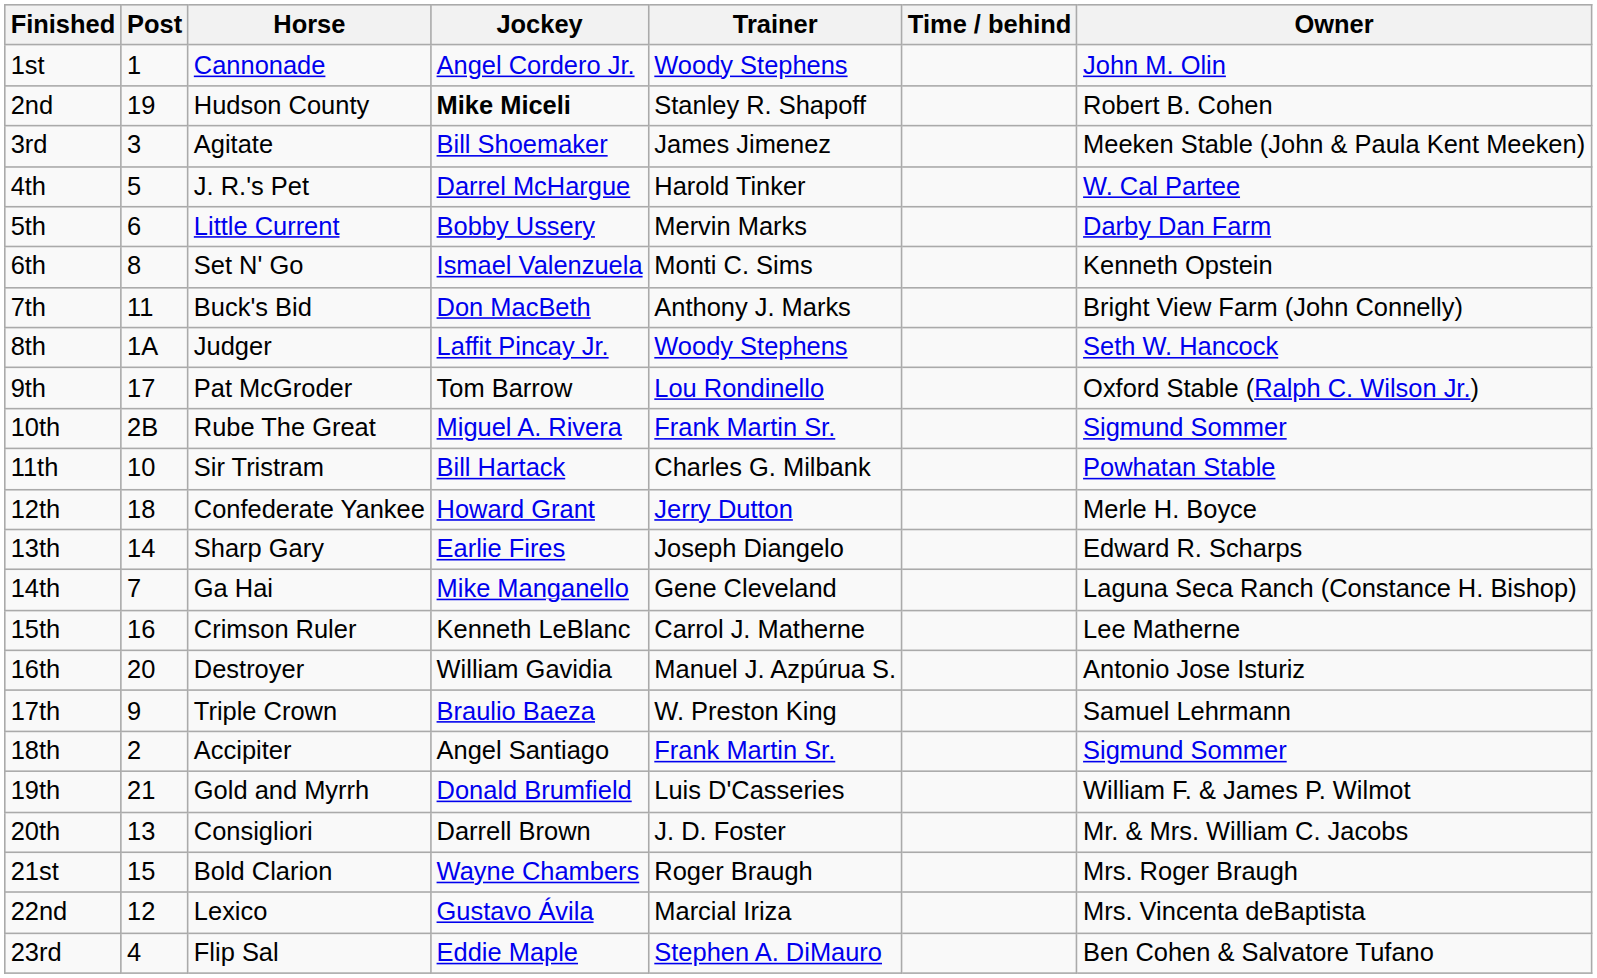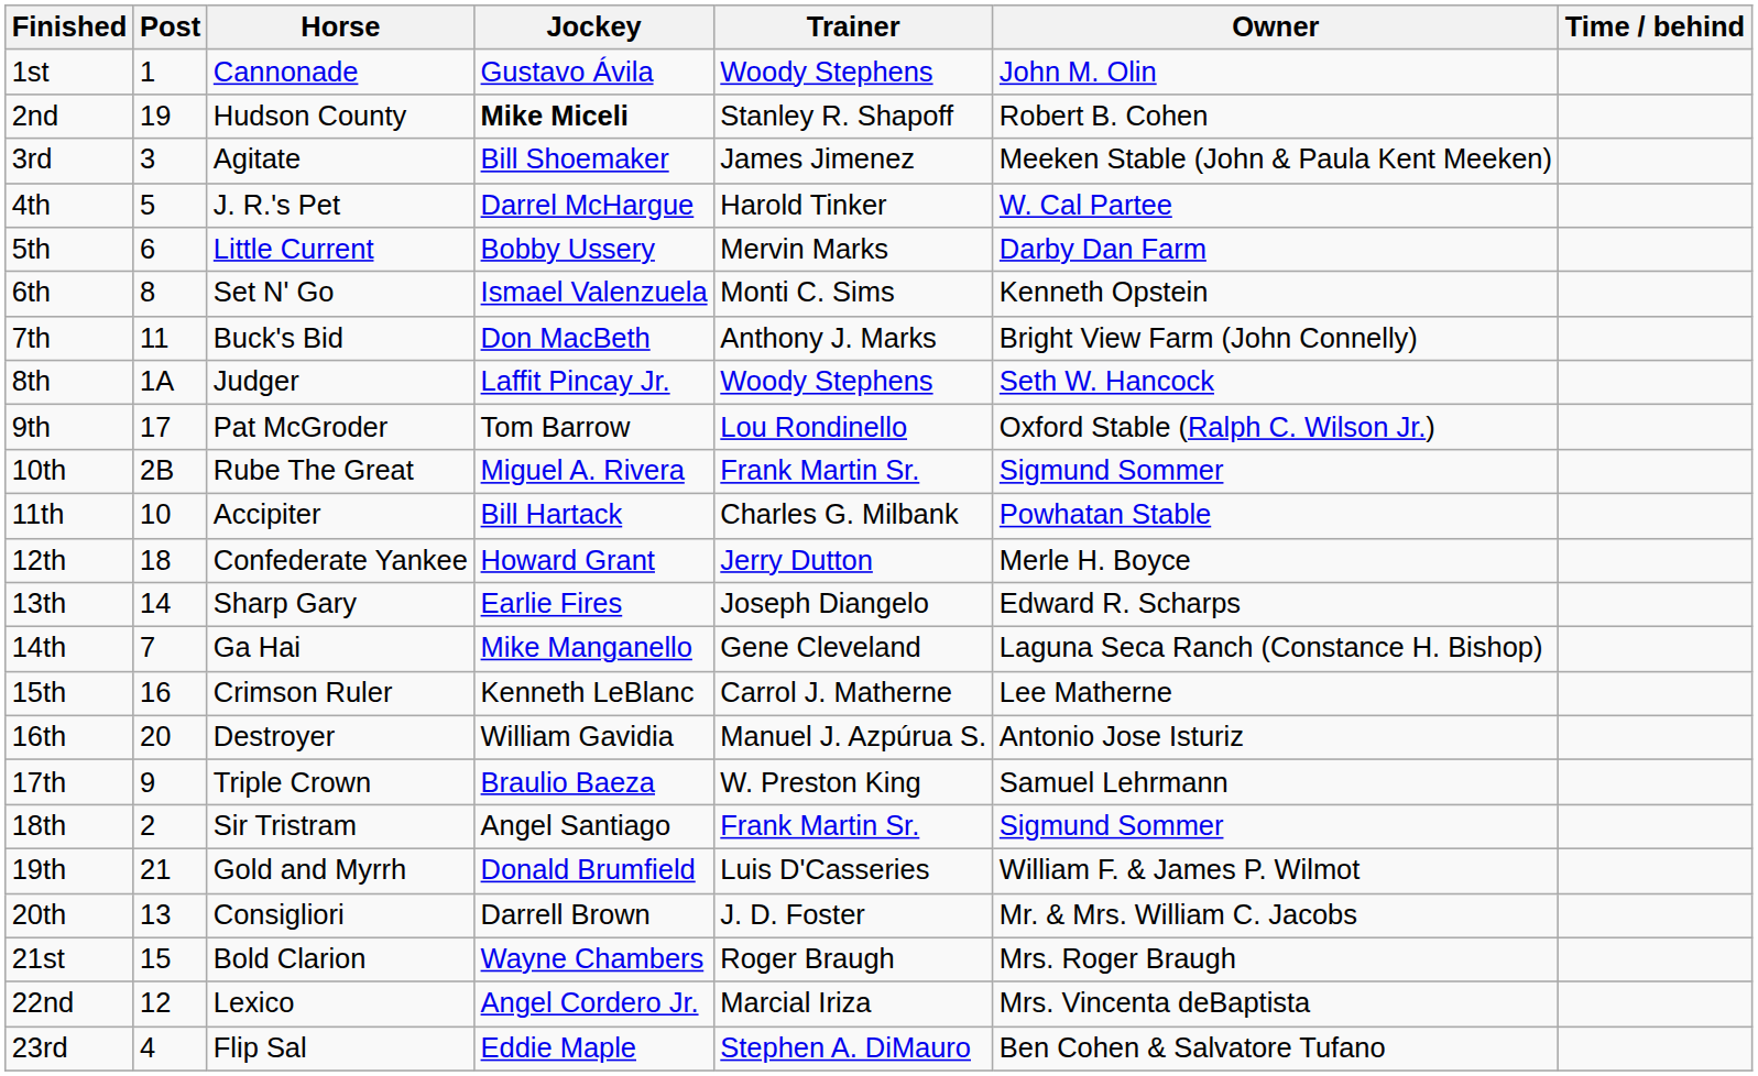columns swapped: Owner <-> Time / behind
1st | Jockey: Angel Cordero Jr. -> Gustavo Ávila
11th | Horse: Sir Tristram -> Accipiter
18th | Horse: Accipiter -> Sir Tristram
22nd | Jockey: Gustavo Ávila -> Angel Cordero Jr.
